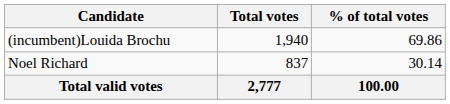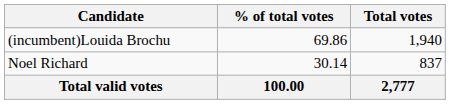columns swapped: Total votes <-> % of total votes
